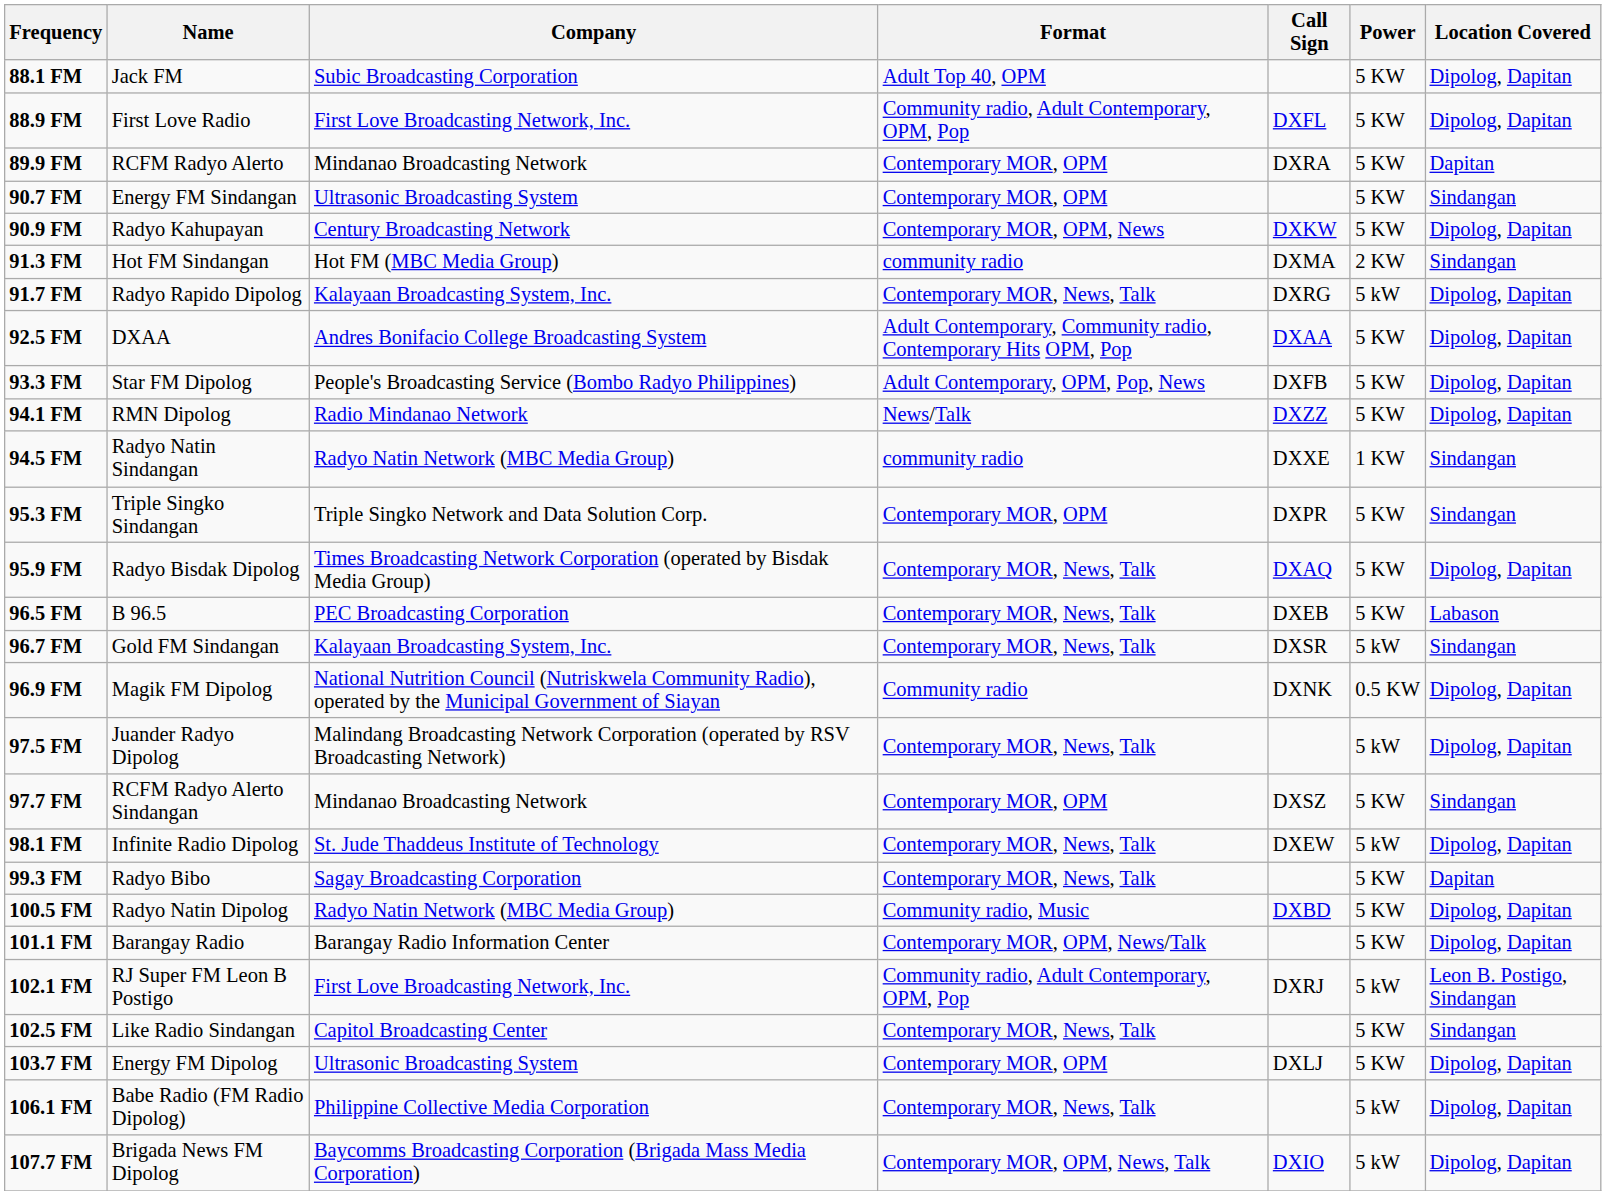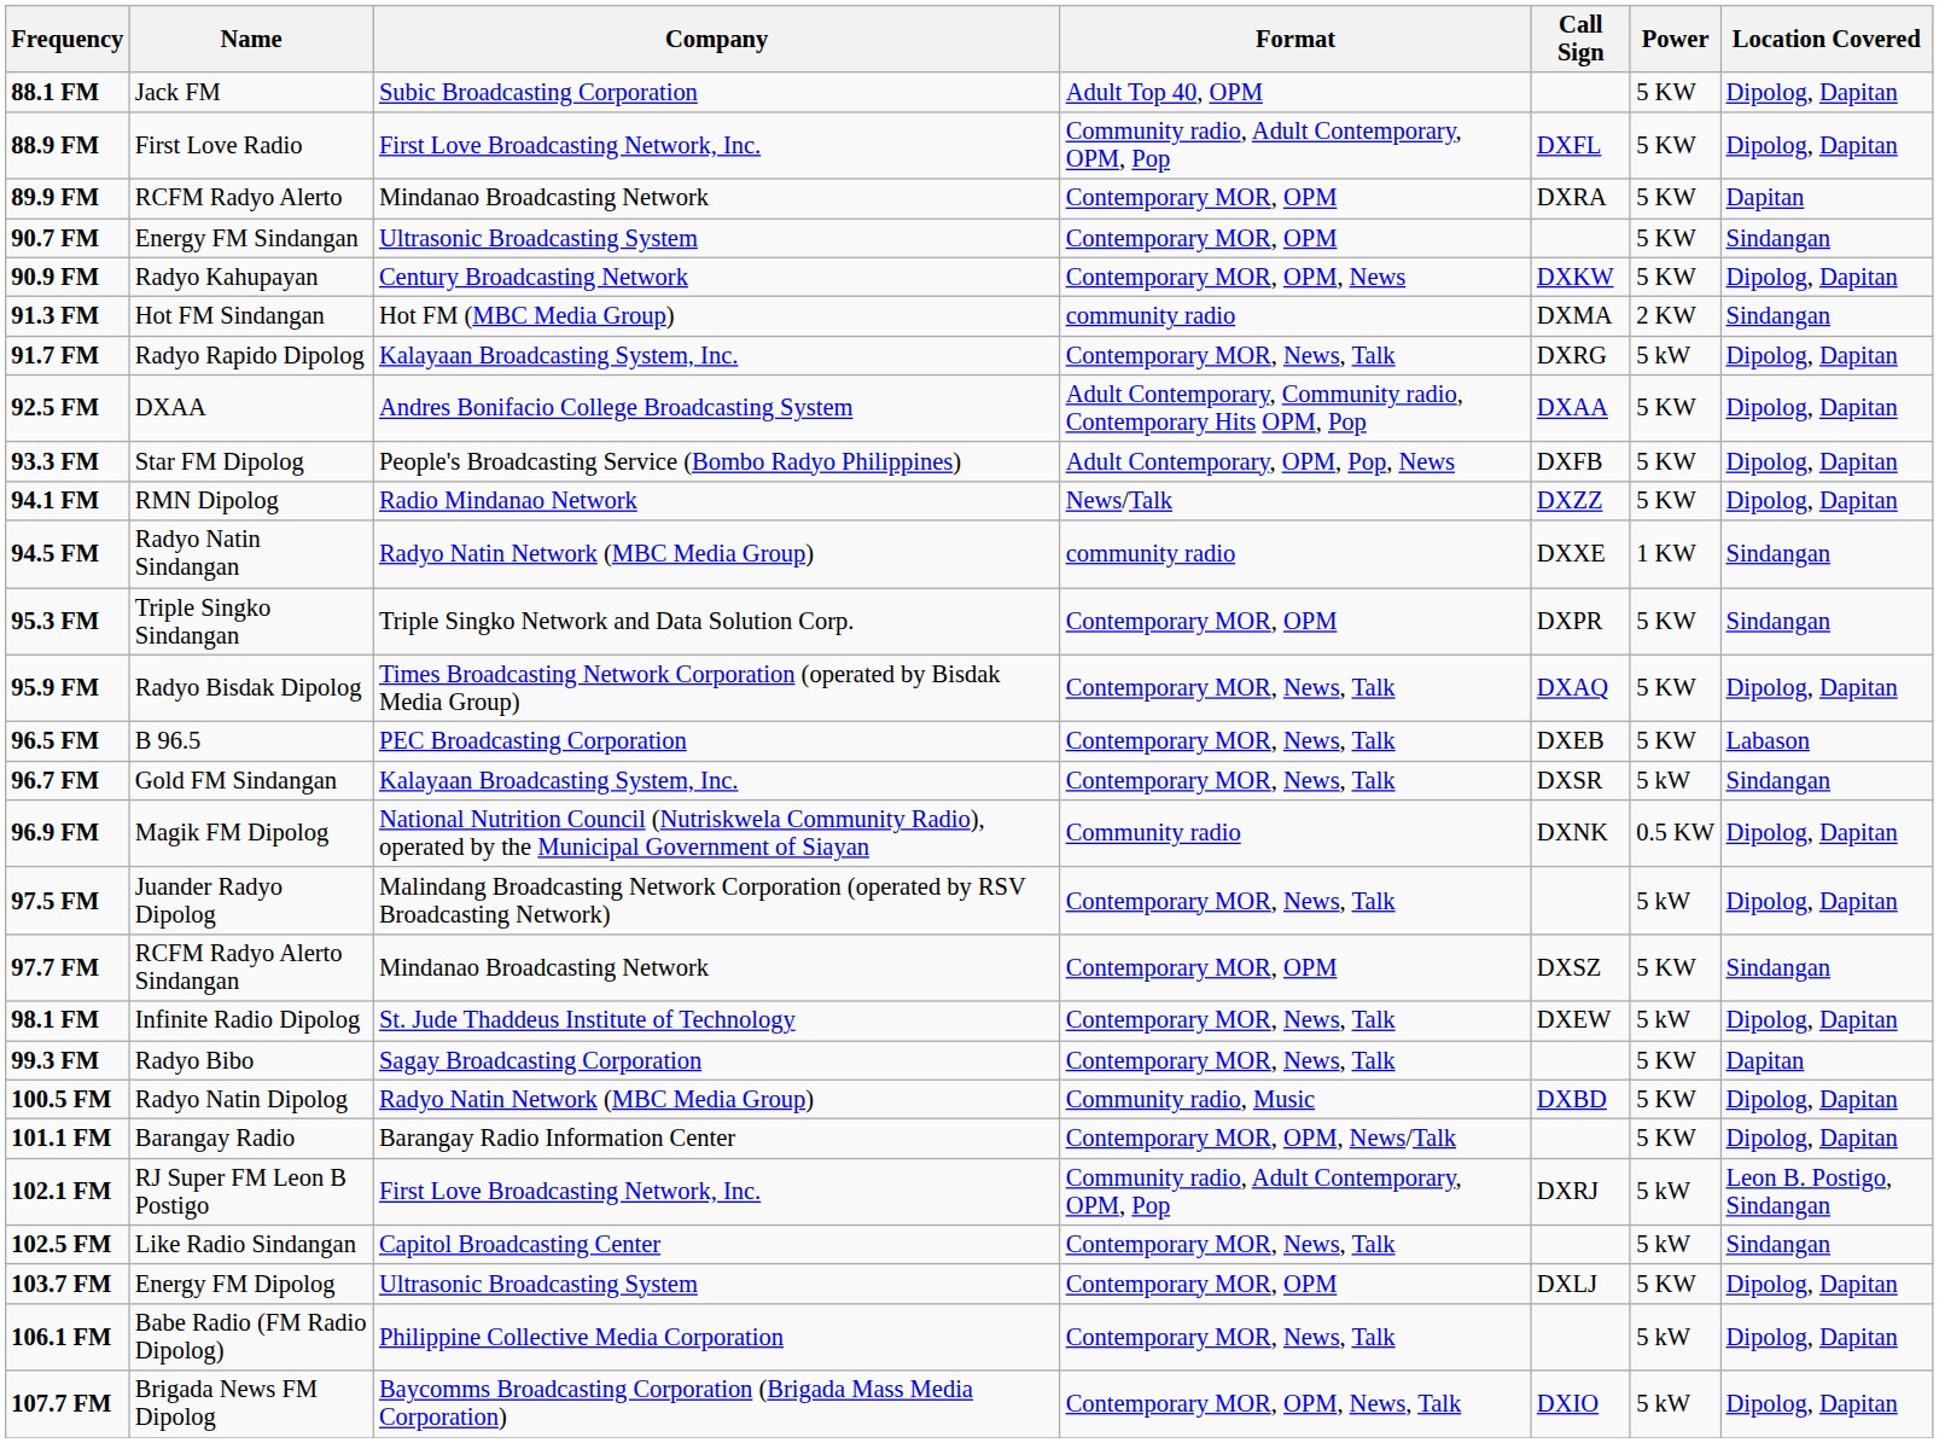102.5 FM | Power: 5 KW -> 5 kW
